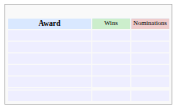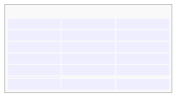- row: Award | Wins | Nominations
